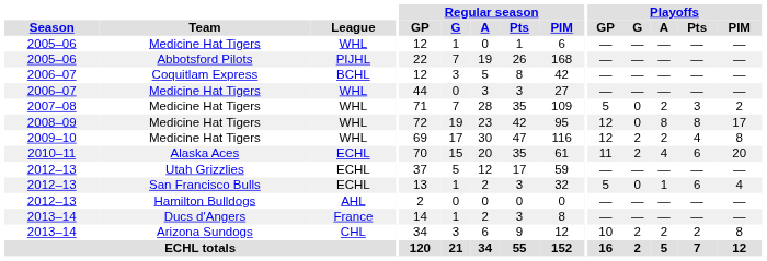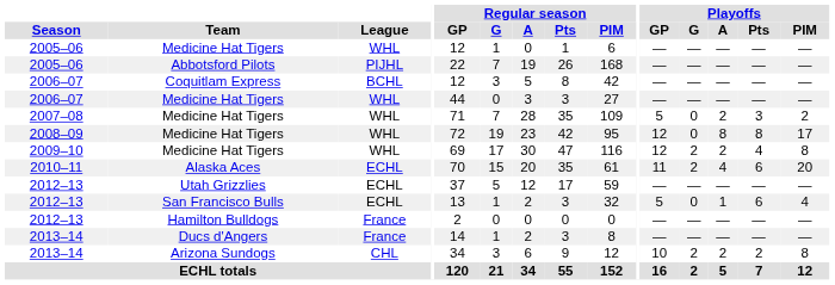Hamilton Bulldogs | League: AHL -> France
